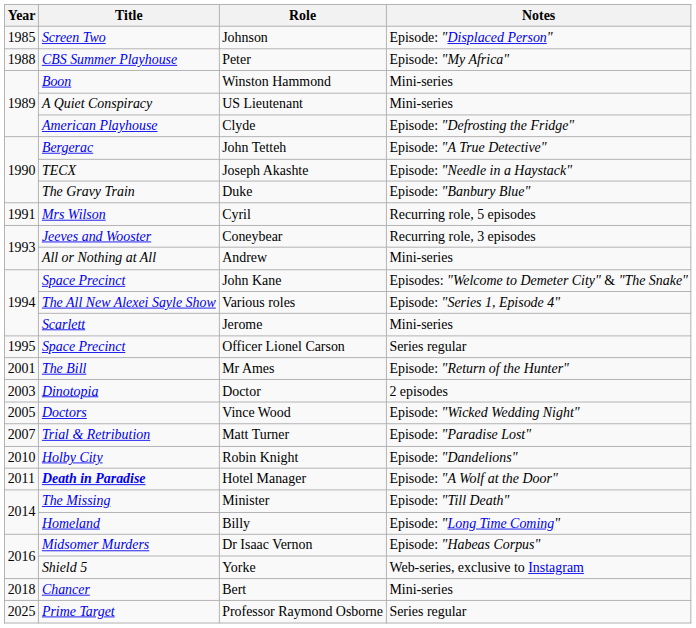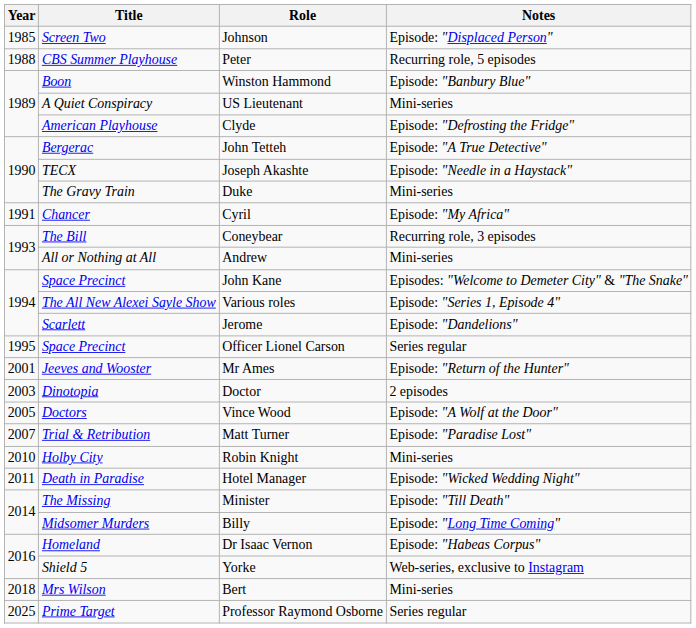Peter | Notes: Episode: "My Africa" -> Recurring role, 5 episodes
Winston Hammond | Notes: Mini-series -> Episode: "Banbury Blue"
Duke | Notes: Episode: "Banbury Blue" -> Mini-series
Cyril | Title: Mrs Wilson -> Chancer
Cyril | Notes: Recurring role, 5 episodes -> Episode: "My Africa"
Coneybear | Title: Jeeves and Wooster -> The Bill
Jerome | Notes: Mini-series -> Episode: "Dandelions"
Mr Ames | Title: The Bill -> Jeeves and Wooster
Vince Wood | Notes: Episode: "Wicked Wedding Night" -> Episode: "A Wolf at the Door"
Robin Knight | Notes: Episode: "Dandelions" -> Mini-series
Hotel Manager | Title: bold -> normal
Hotel Manager | Notes: Episode: "A Wolf at the Door" -> Episode: "Wicked Wedding Night"
Billy | Title: Homeland -> Midsomer Murders
Dr Isaac Vernon | Title: Midsomer Murders -> Homeland
Bert | Title: Chancer -> Mrs Wilson
